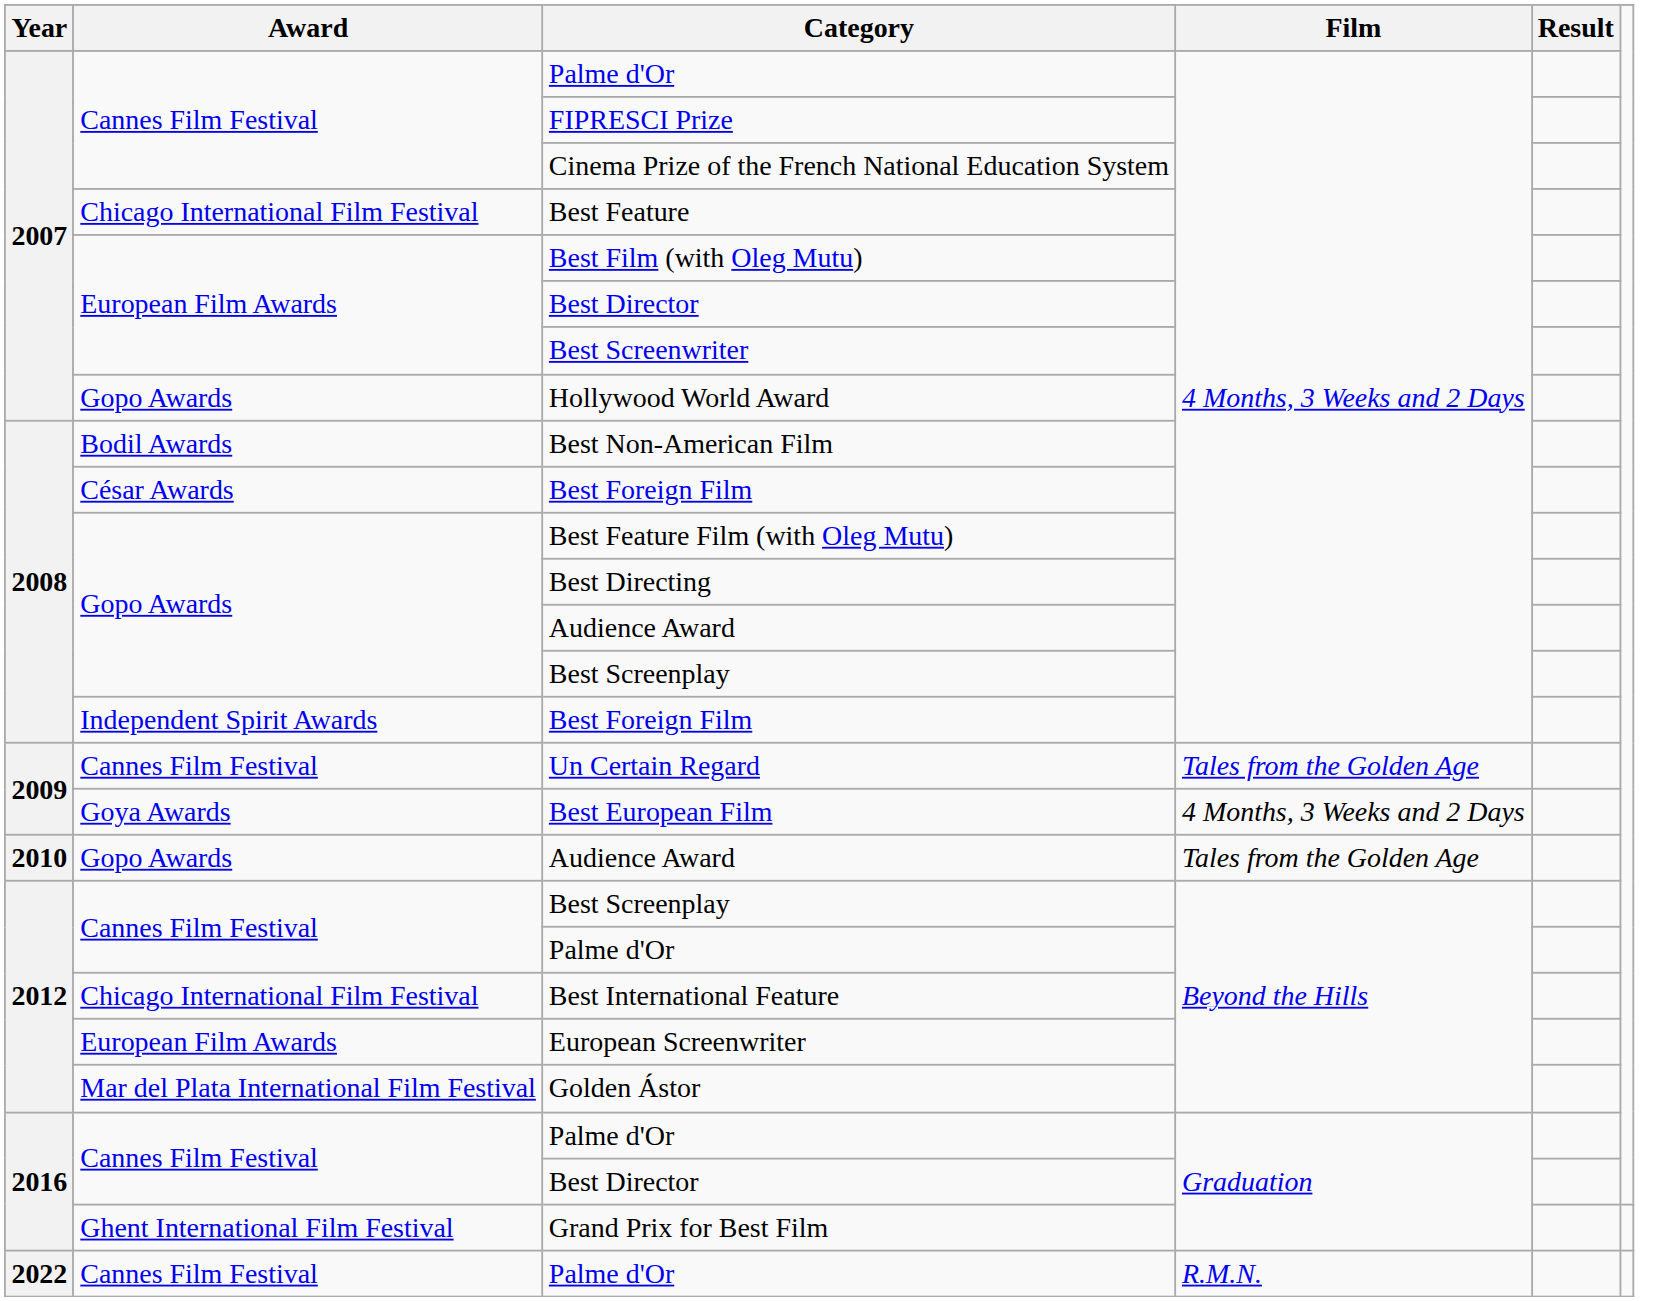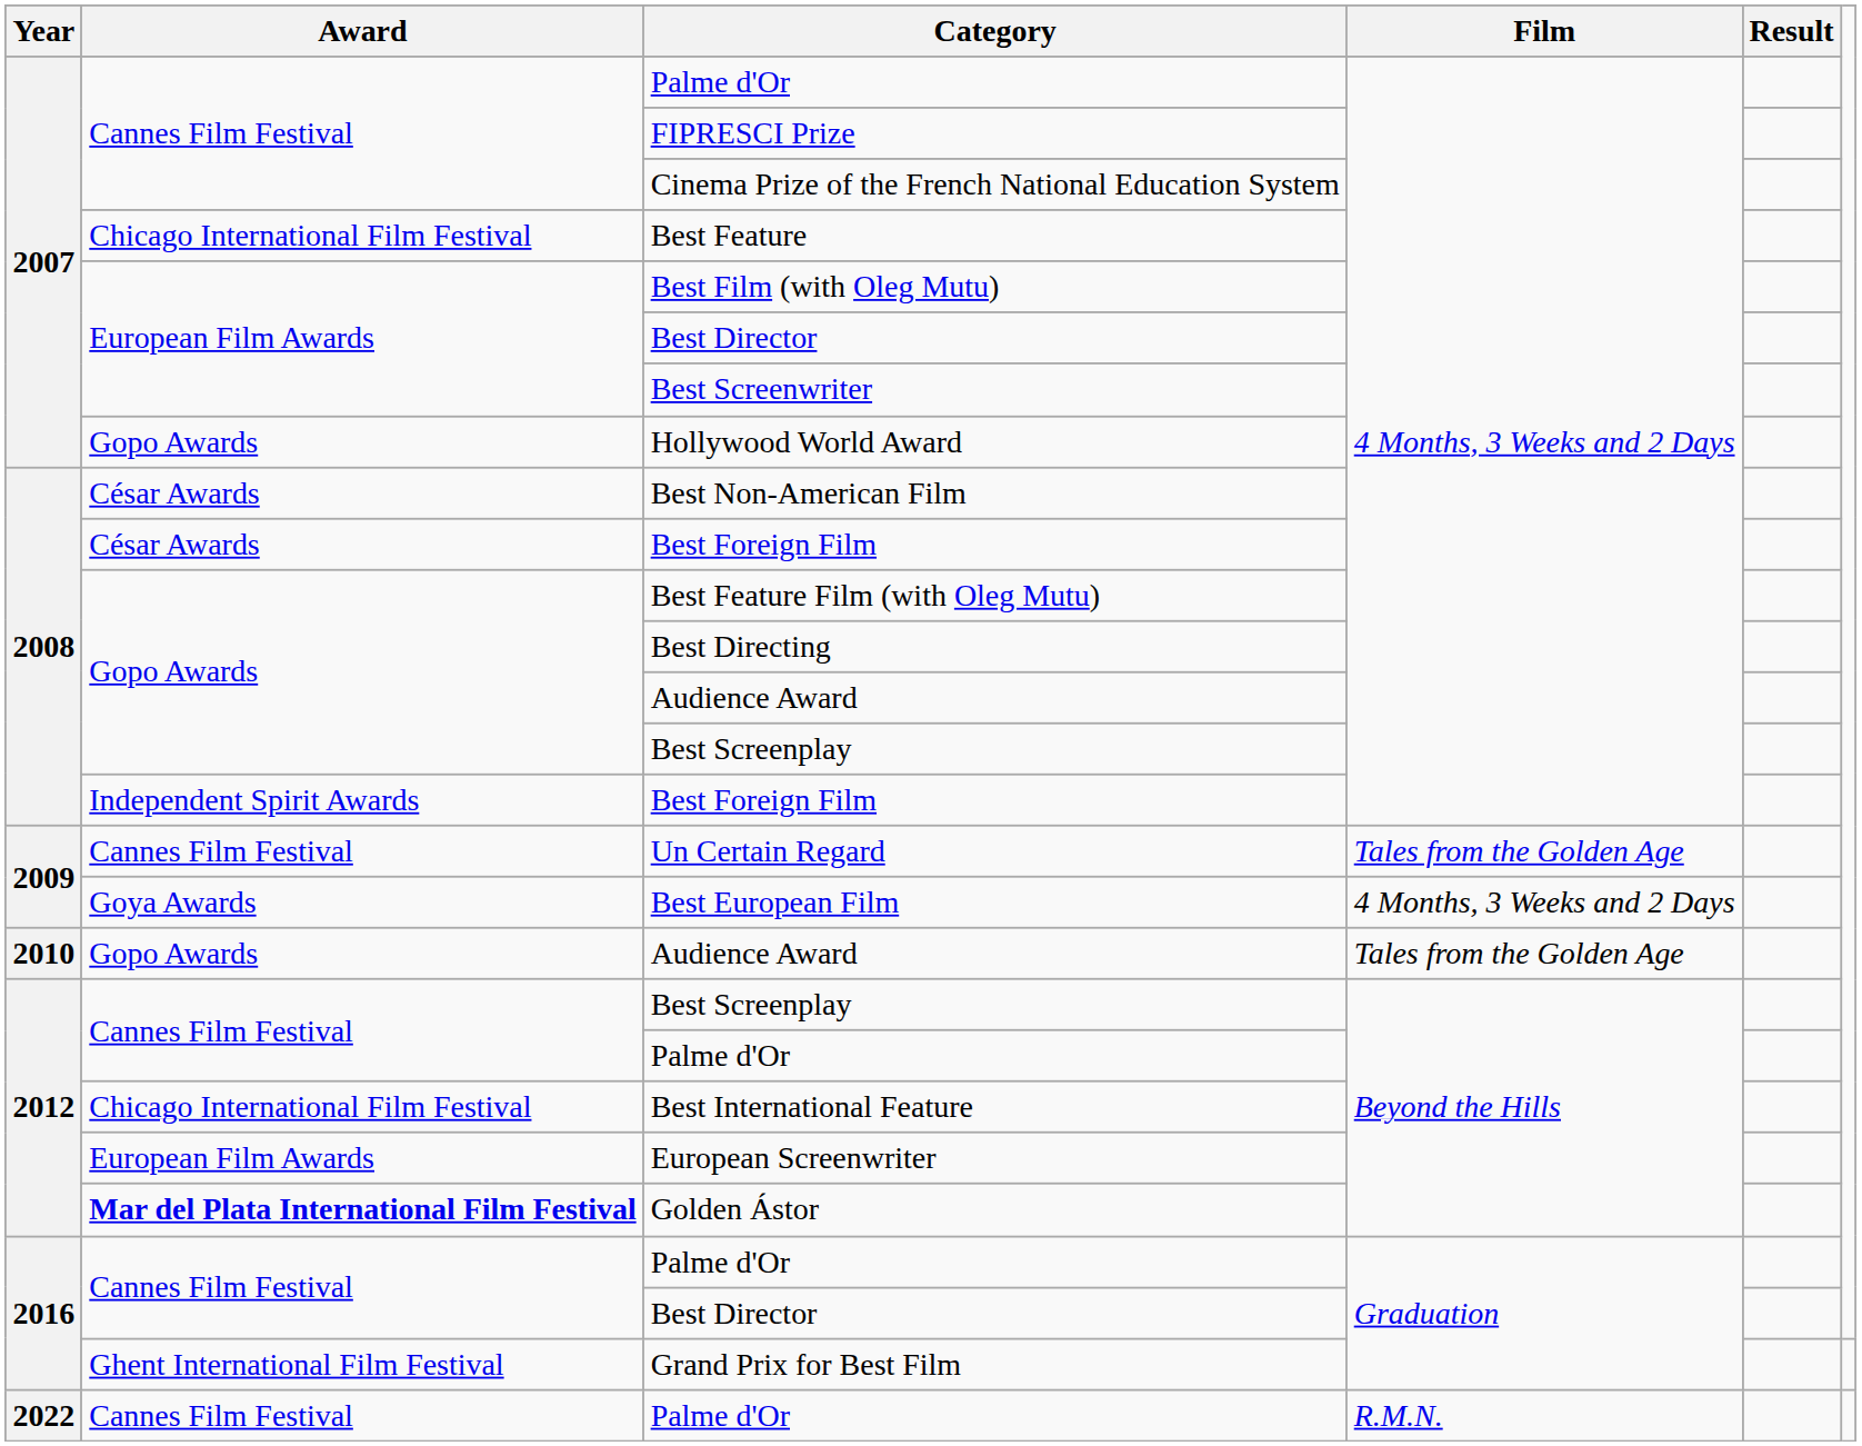Best Non-American Film | Award: Bodil Awards -> César Awards
Golden Ástor | Award: normal -> bold
